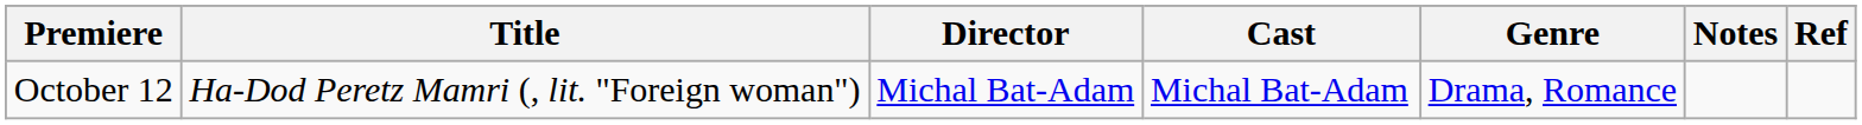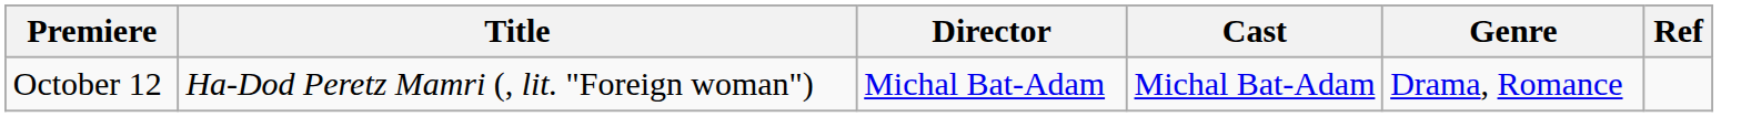- column: Notes
